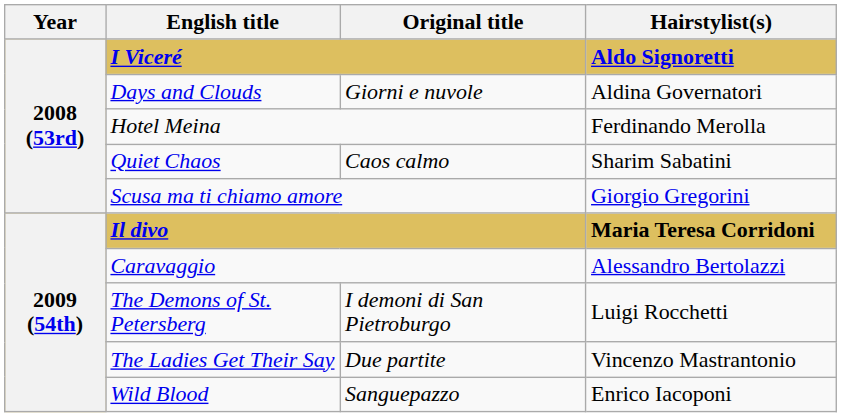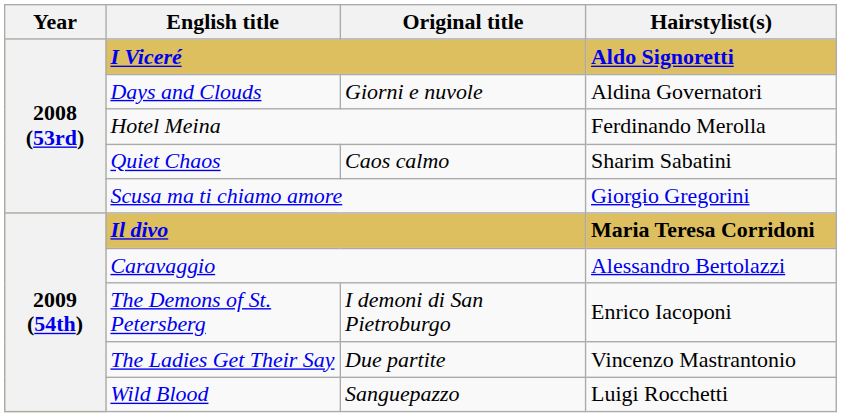The Demons of St. Petersberg | Hairstylist(s): Luigi Rocchetti -> Enrico Iacoponi
Wild Blood | Hairstylist(s): Enrico Iacoponi -> Luigi Rocchetti
